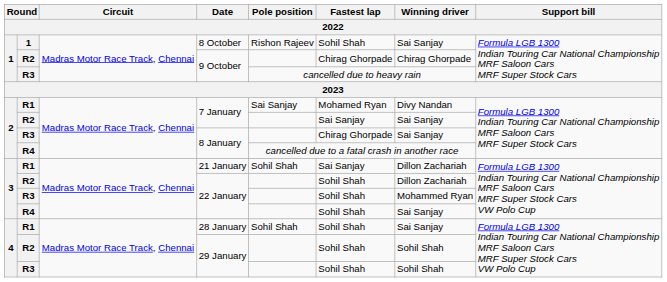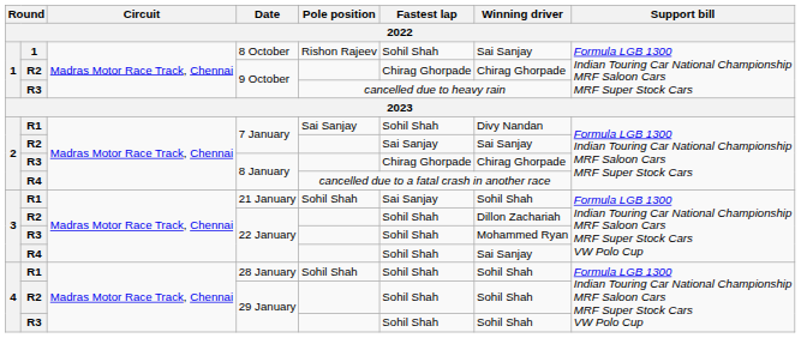R1 / 7 January | Fastest lap: Mohamed Ryan -> Sohil Shah
R3 / 8 January | Winning driver: Sai Sanjay -> Chirag Ghorpade
21 January | Winning driver: Dillon Zachariah -> Sohil Shah
28 January | Winning driver: Sai Sanjay -> Sohil Shah
